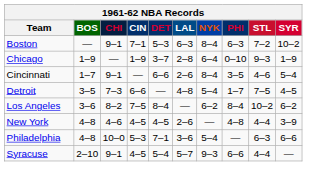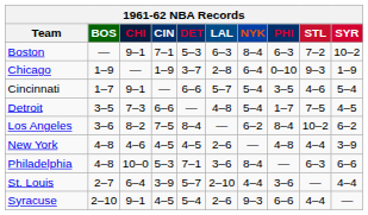Cincinnati | LAL: 2–6 -> 5–7
Cincinnati | NYK: 8–4 -> 5–4
Philadelphia | NYK: 5–4 -> 8–4
+ row: St. Louis | 2–7 | 6–4 | 3–9 | 5–7 | 2–10 | 4–4 | 3–6 | — | 4–4
Syracuse | LAL: 5–7 -> 2–6
